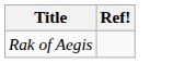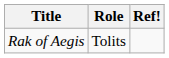+ column: Role | Tolits
